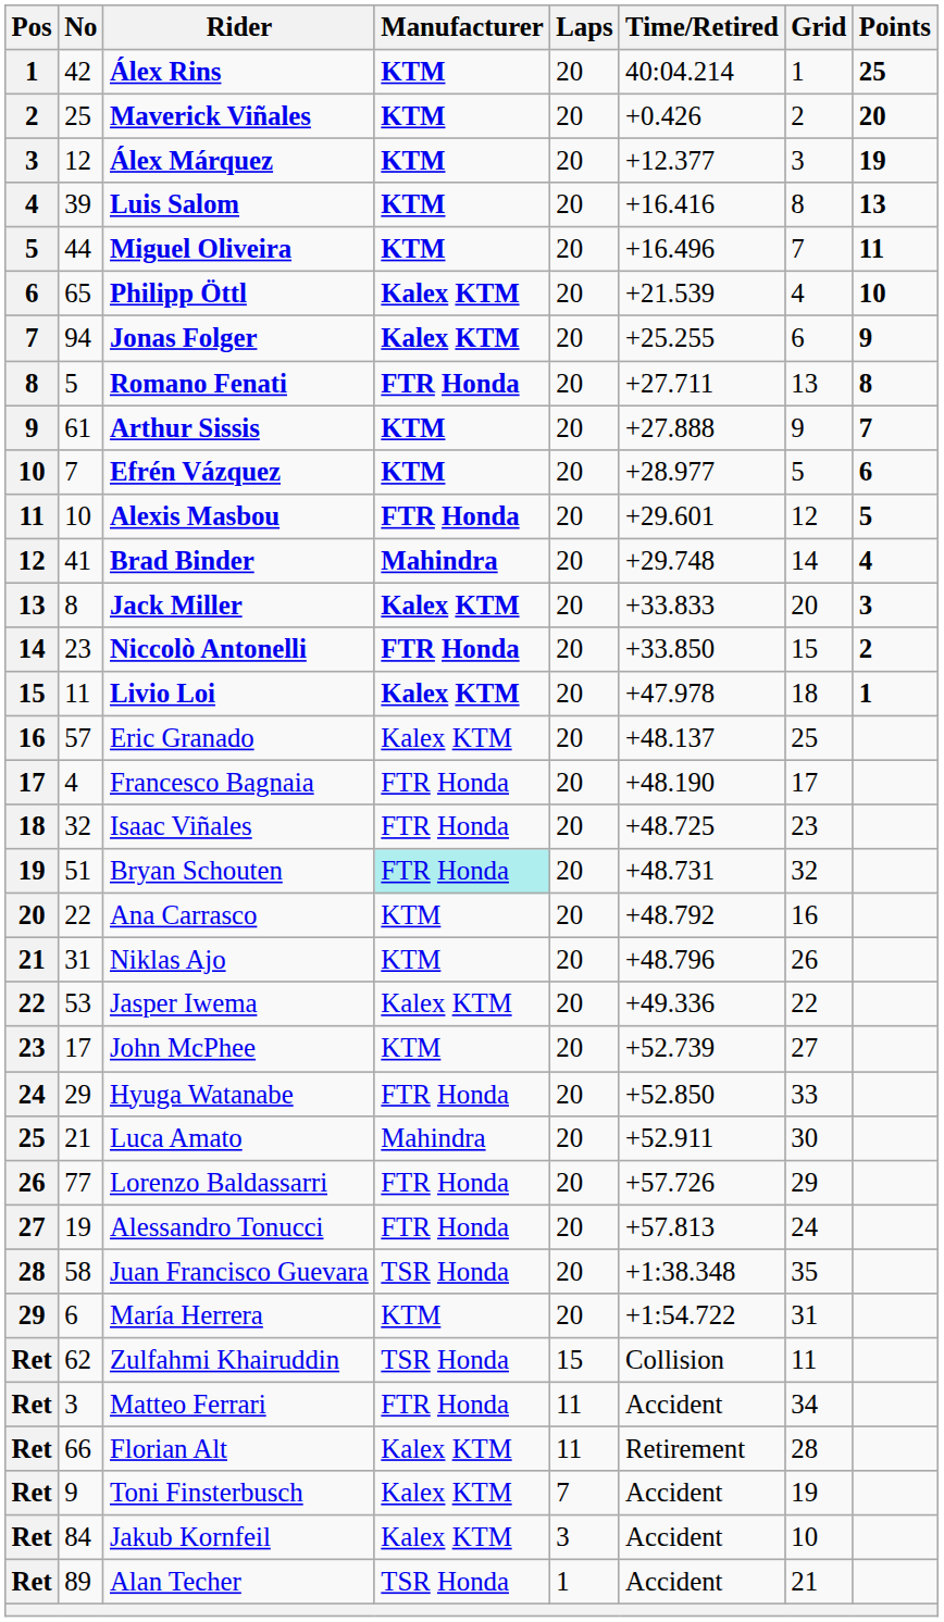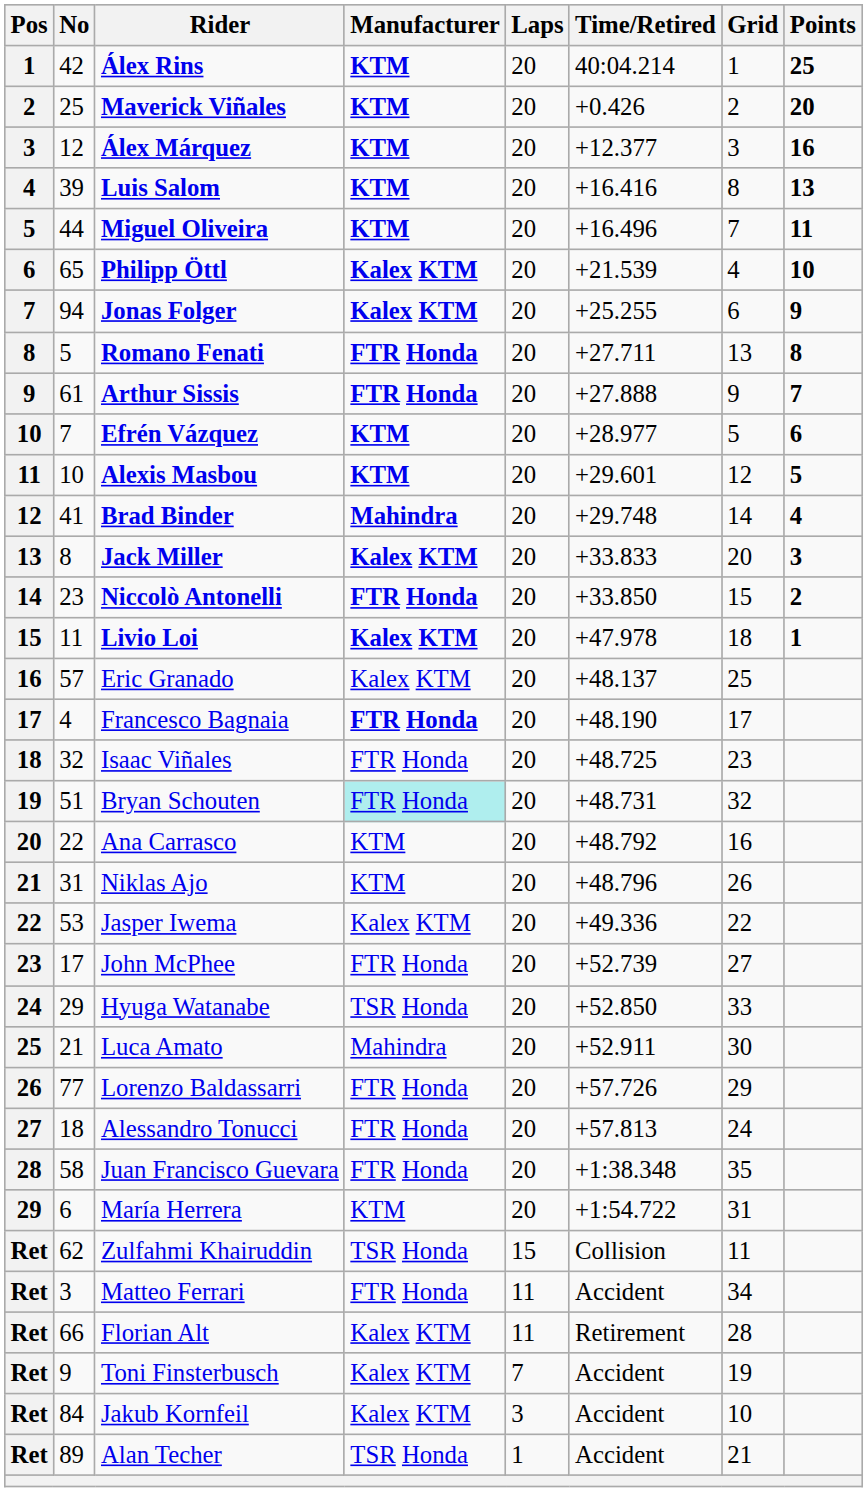Álex Márquez | Points: 19 -> 16
Arthur Sissis | Manufacturer: KTM -> FTR Honda
Alexis Masbou | Manufacturer: FTR Honda -> KTM
Francesco Bagnaia | Manufacturer: normal -> bold
John McPhee | Manufacturer: KTM -> FTR Honda
Hyuga Watanabe | Manufacturer: FTR Honda -> TSR Honda
Alessandro Tonucci | No: 19 -> 18
Juan Francisco Guevara | Manufacturer: TSR Honda -> FTR Honda
